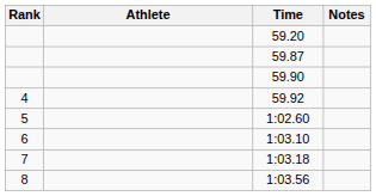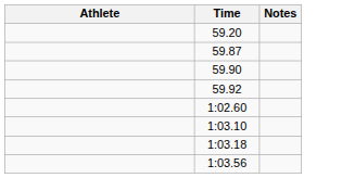- column: Rank | 4 | 5 | 6 | 7 | 8
